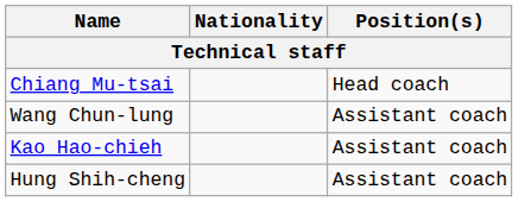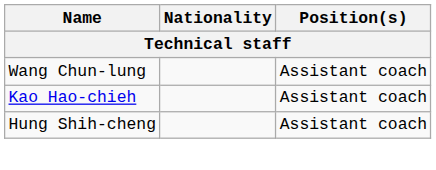- row: Chiang Mu-tsai | Head coach
